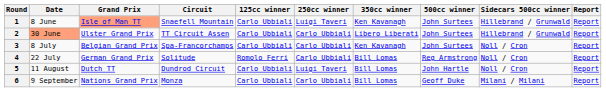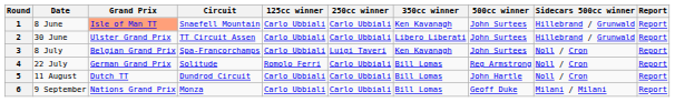1 | 250cc winner: Luigi Taveri -> Carlo Ubbiali
2 | Date: lightsalmon background -> no background
3 | 250cc winner: Carlo Ubbiali -> Luigi Taveri
5 | 250cc winner: Luigi Taveri -> Carlo Ubbiali
